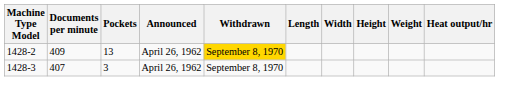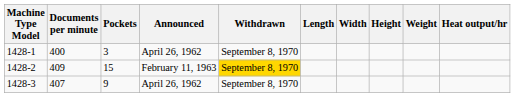+ row: 1428-1 | 400 | 3 | April 26, 1962 | September 8, 1970
1428-2 | Pockets: 13 -> 15
1428-2 | Announced: April 26, 1962 -> February 11, 1963
1428-3 | Pockets: 3 -> 9
